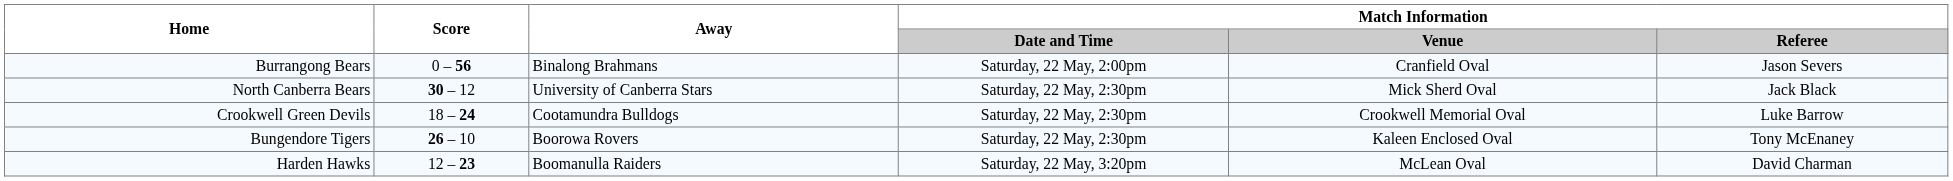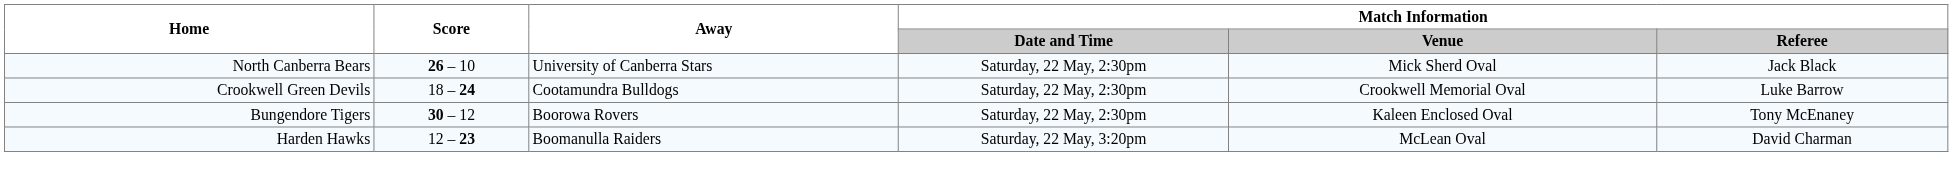- row: Burrangong Bears | 0 – 56 | Binalong Brahmans | Saturday, 22 May, 2:00pm | Cranfield Oval | Jason Severs
North Canberra Bears | Score: 30 – 12 -> 26 – 10
Bungendore Tigers | Score: 26 – 10 -> 30 – 12
